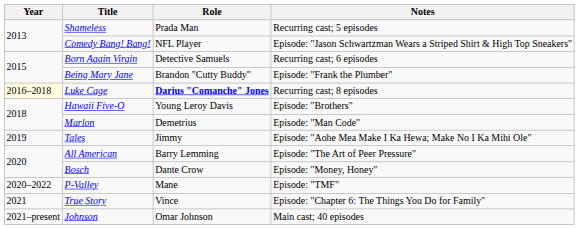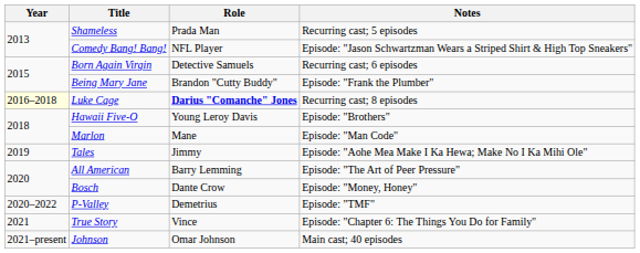Marlon | Role: Demetrius -> Mane
P-Valley | Role: Mane -> Demetrius
